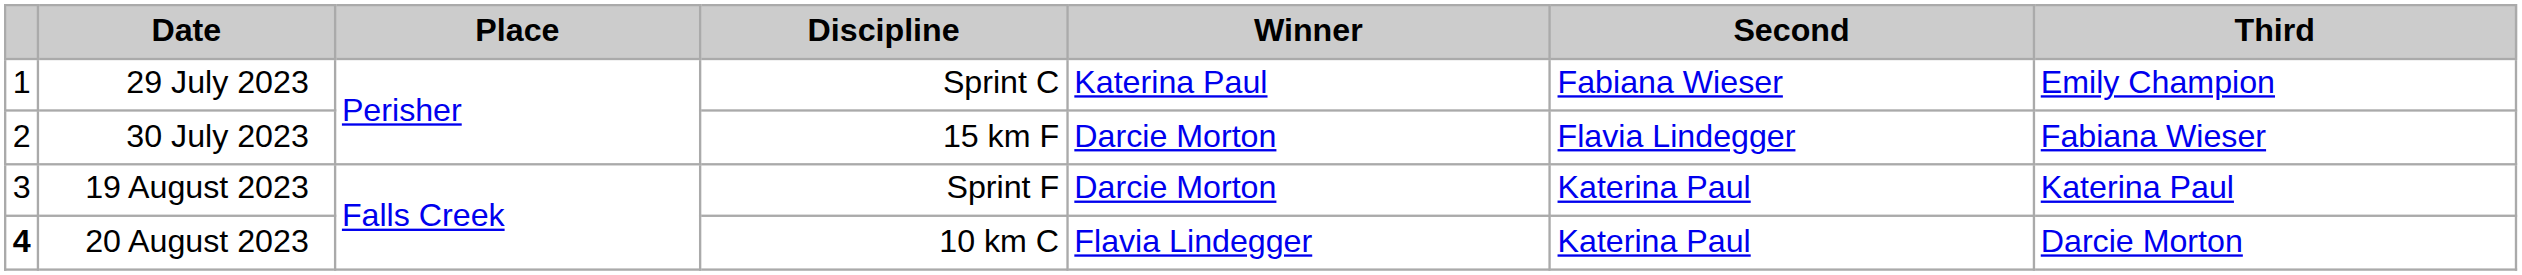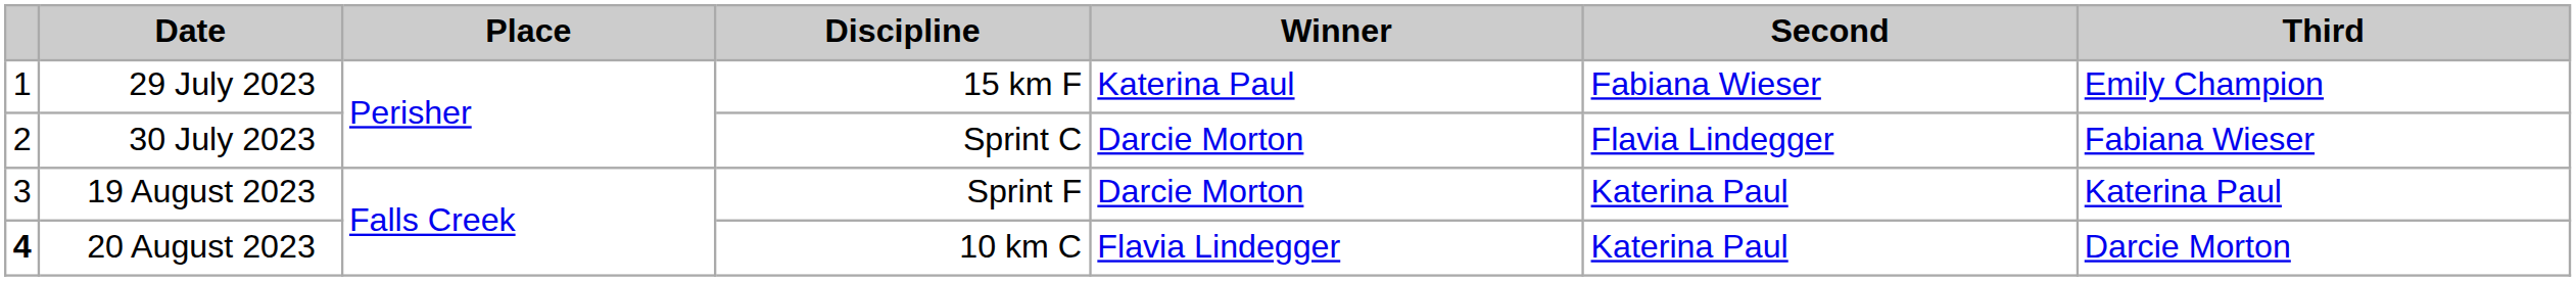29 July 2023 | Discipline: Sprint C -> 15 km F
30 July 2023 | Discipline: 15 km F -> Sprint C
